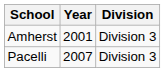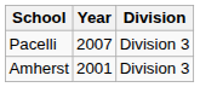rows swapped: Amherst <-> Pacelli
